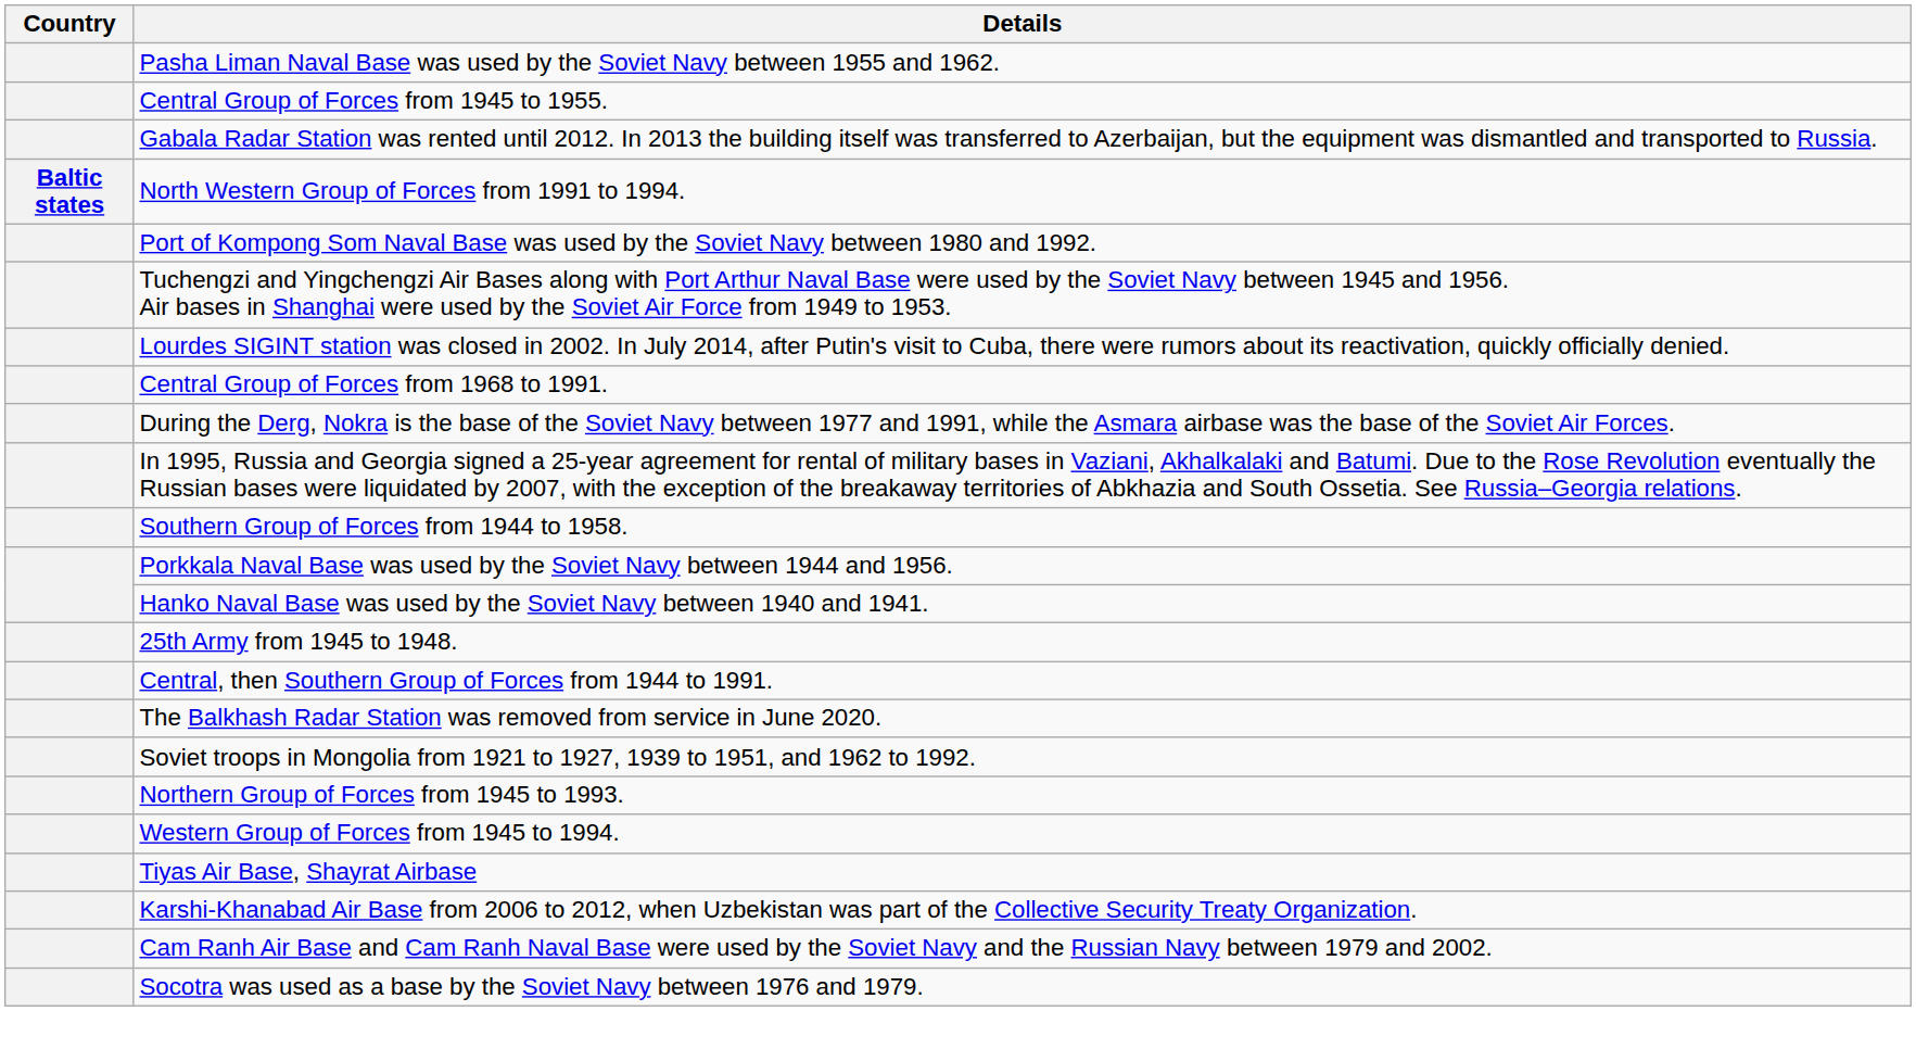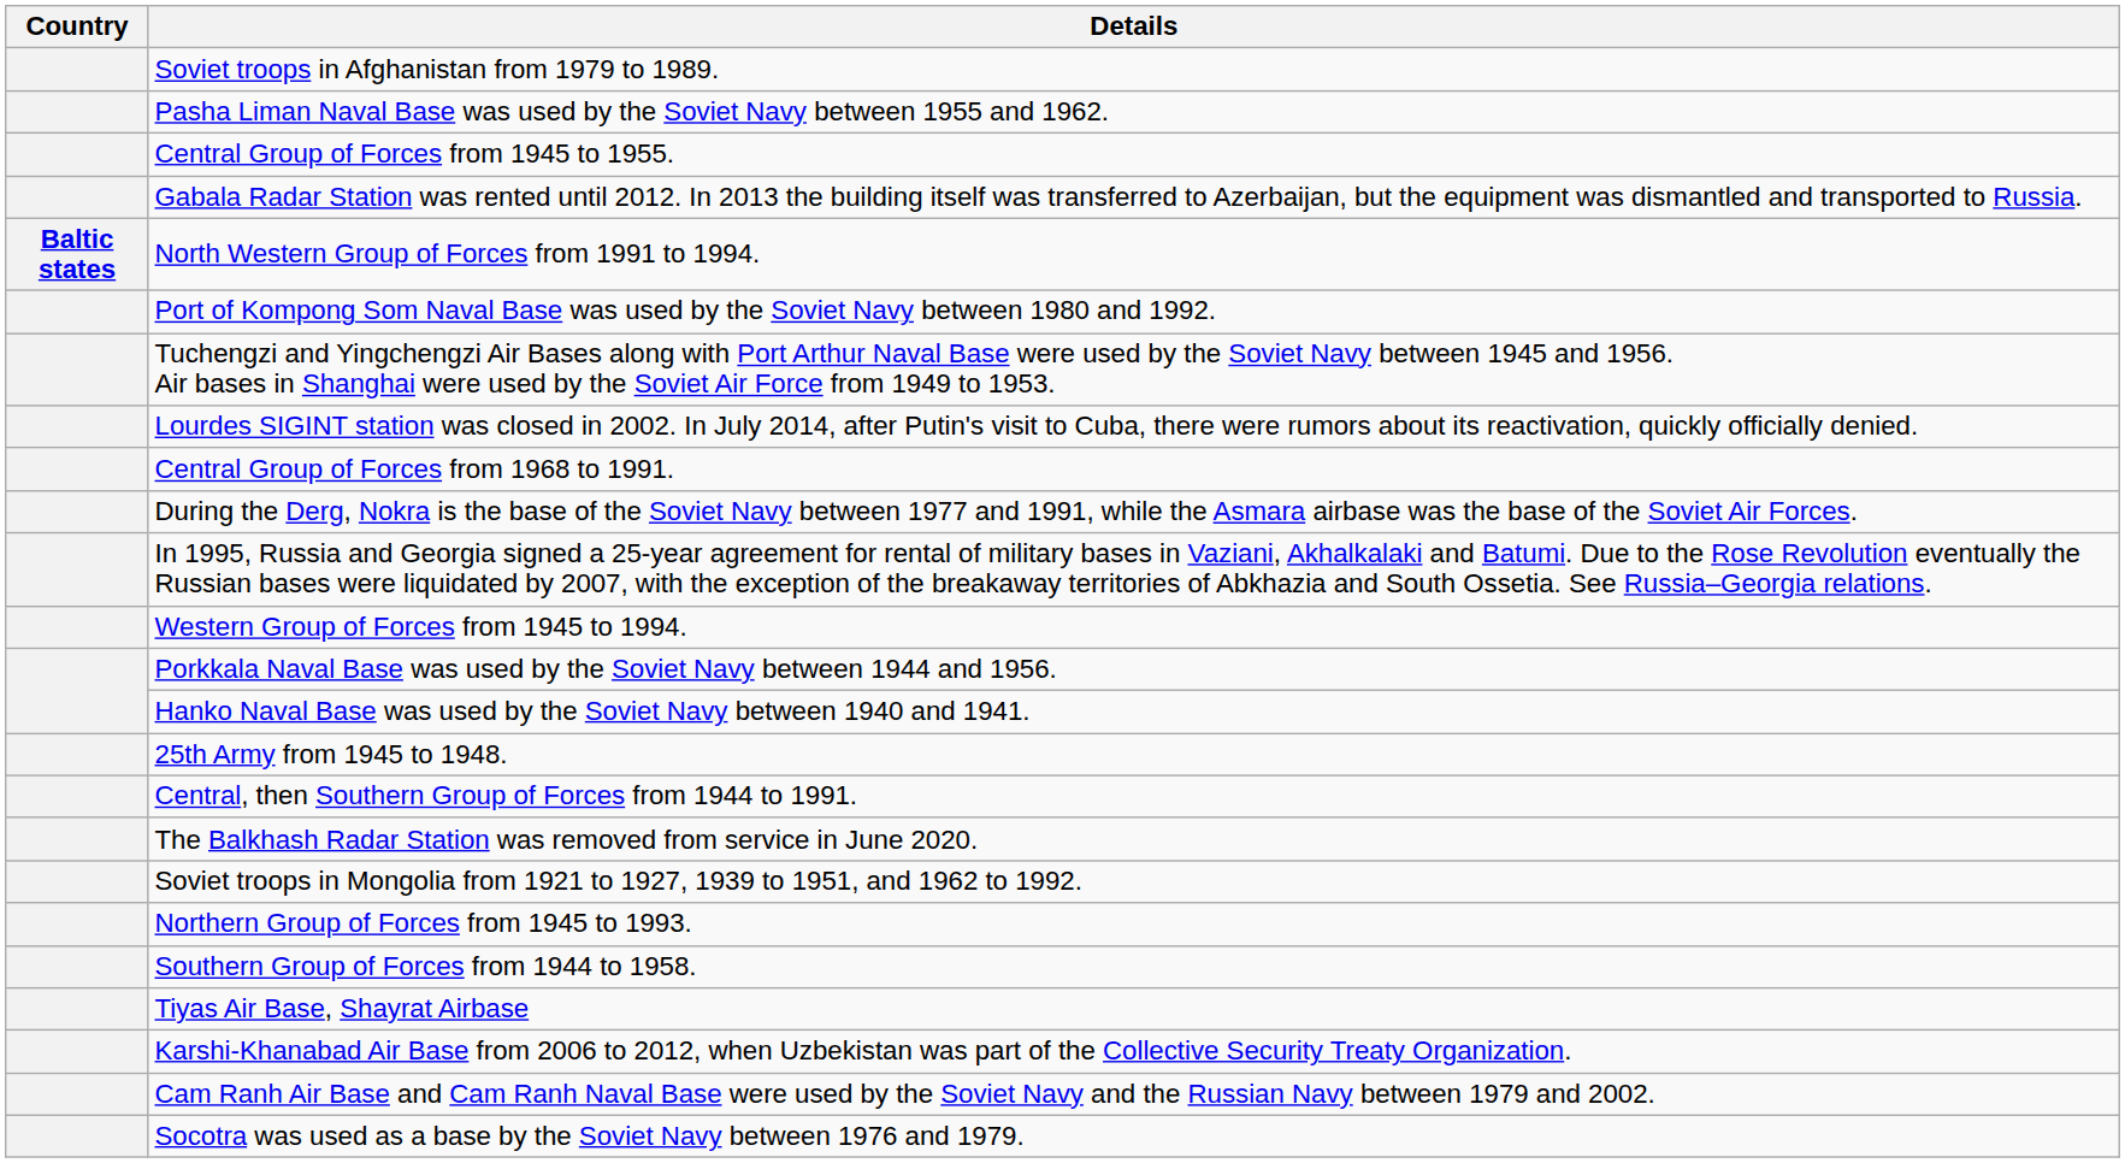+ row: Soviet troops in Afghanistan from 1979 to 1989.
rows swapped: Western Group of Forces from 1945 to 1994. <-> Southern Group of Forces from 1944 to 1958.
